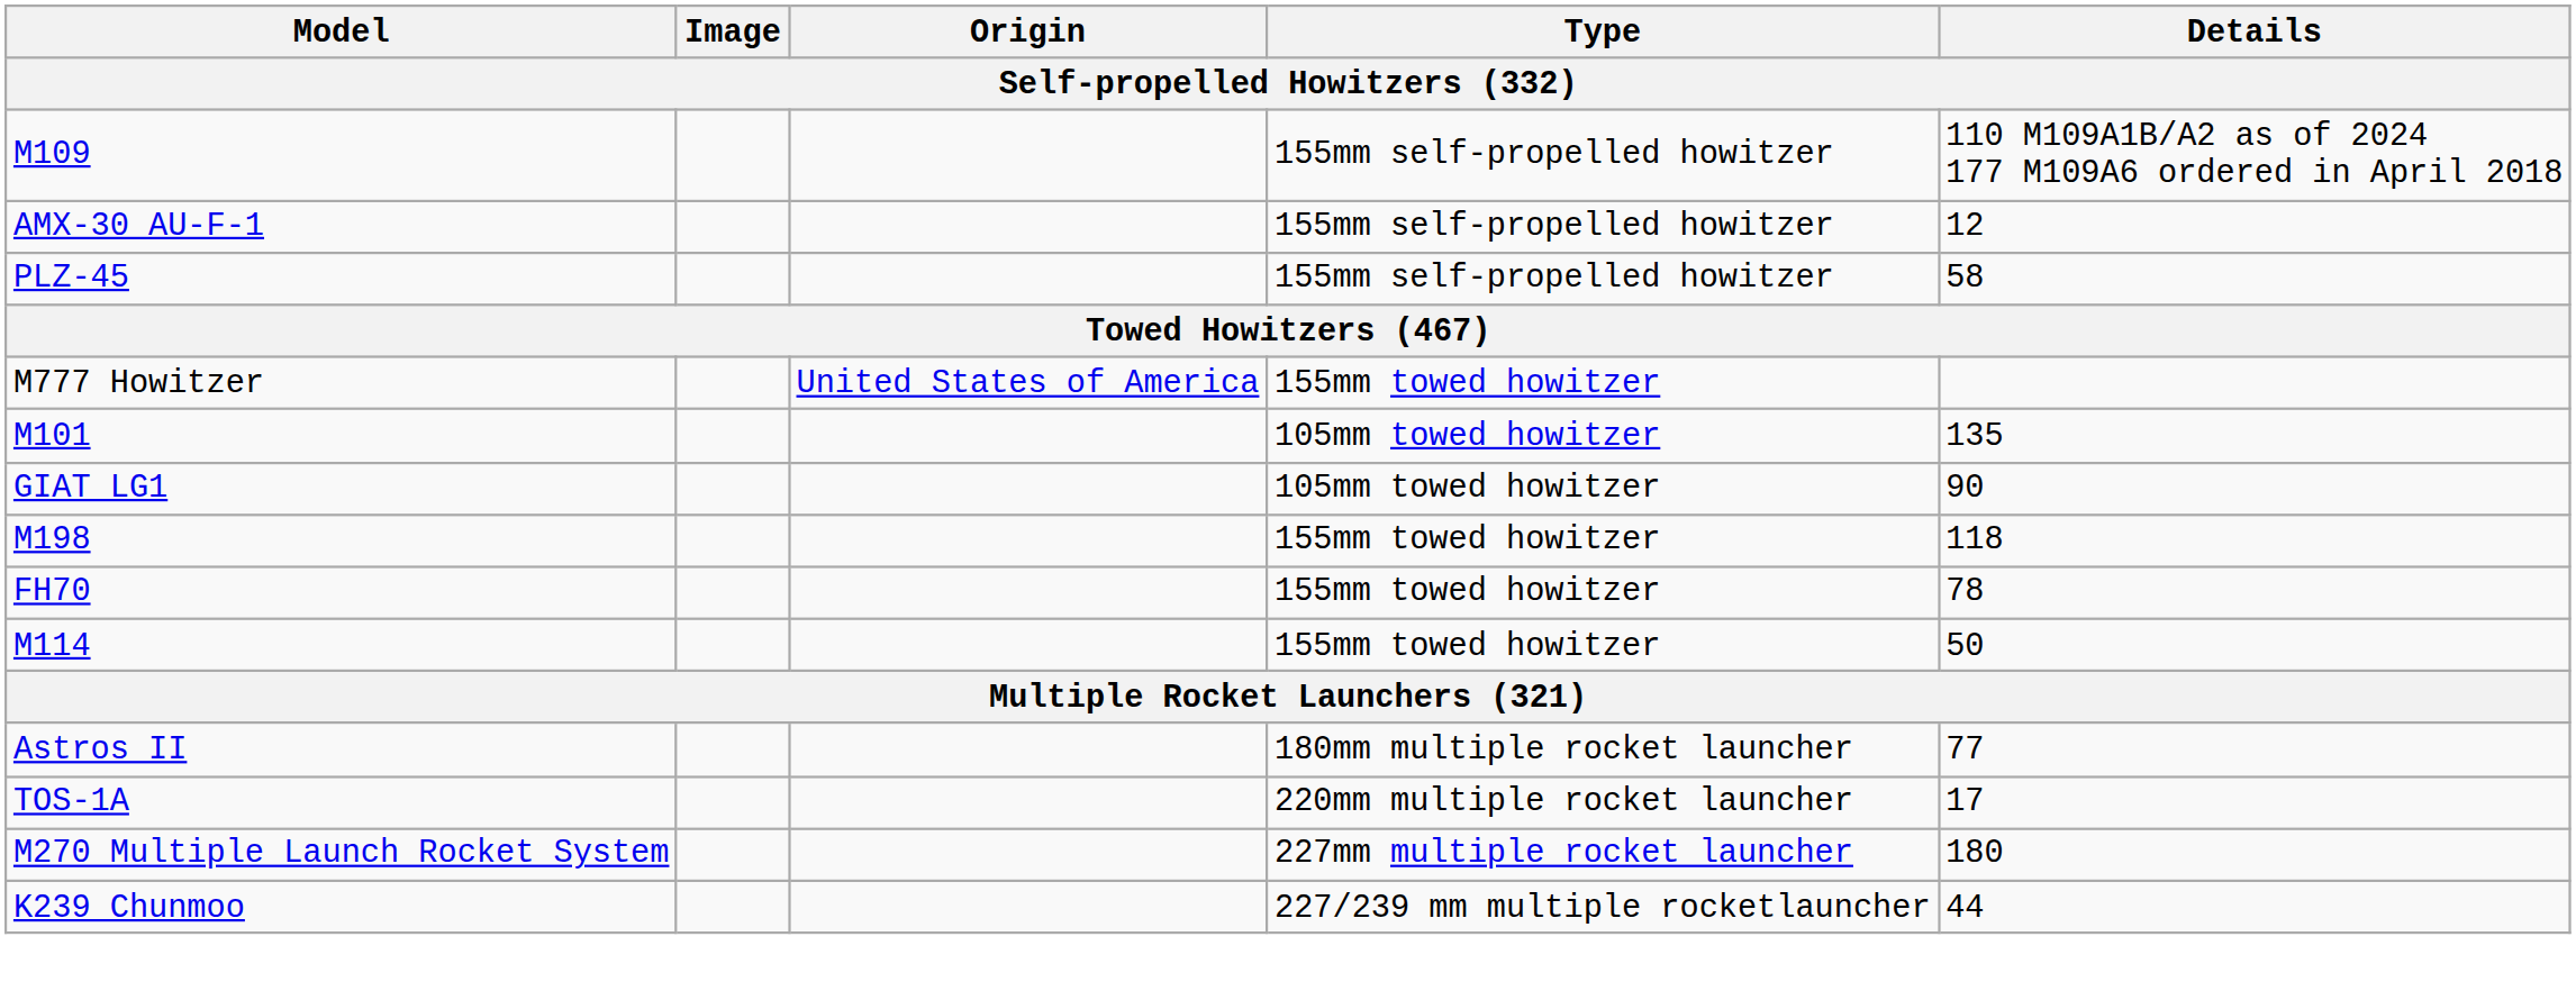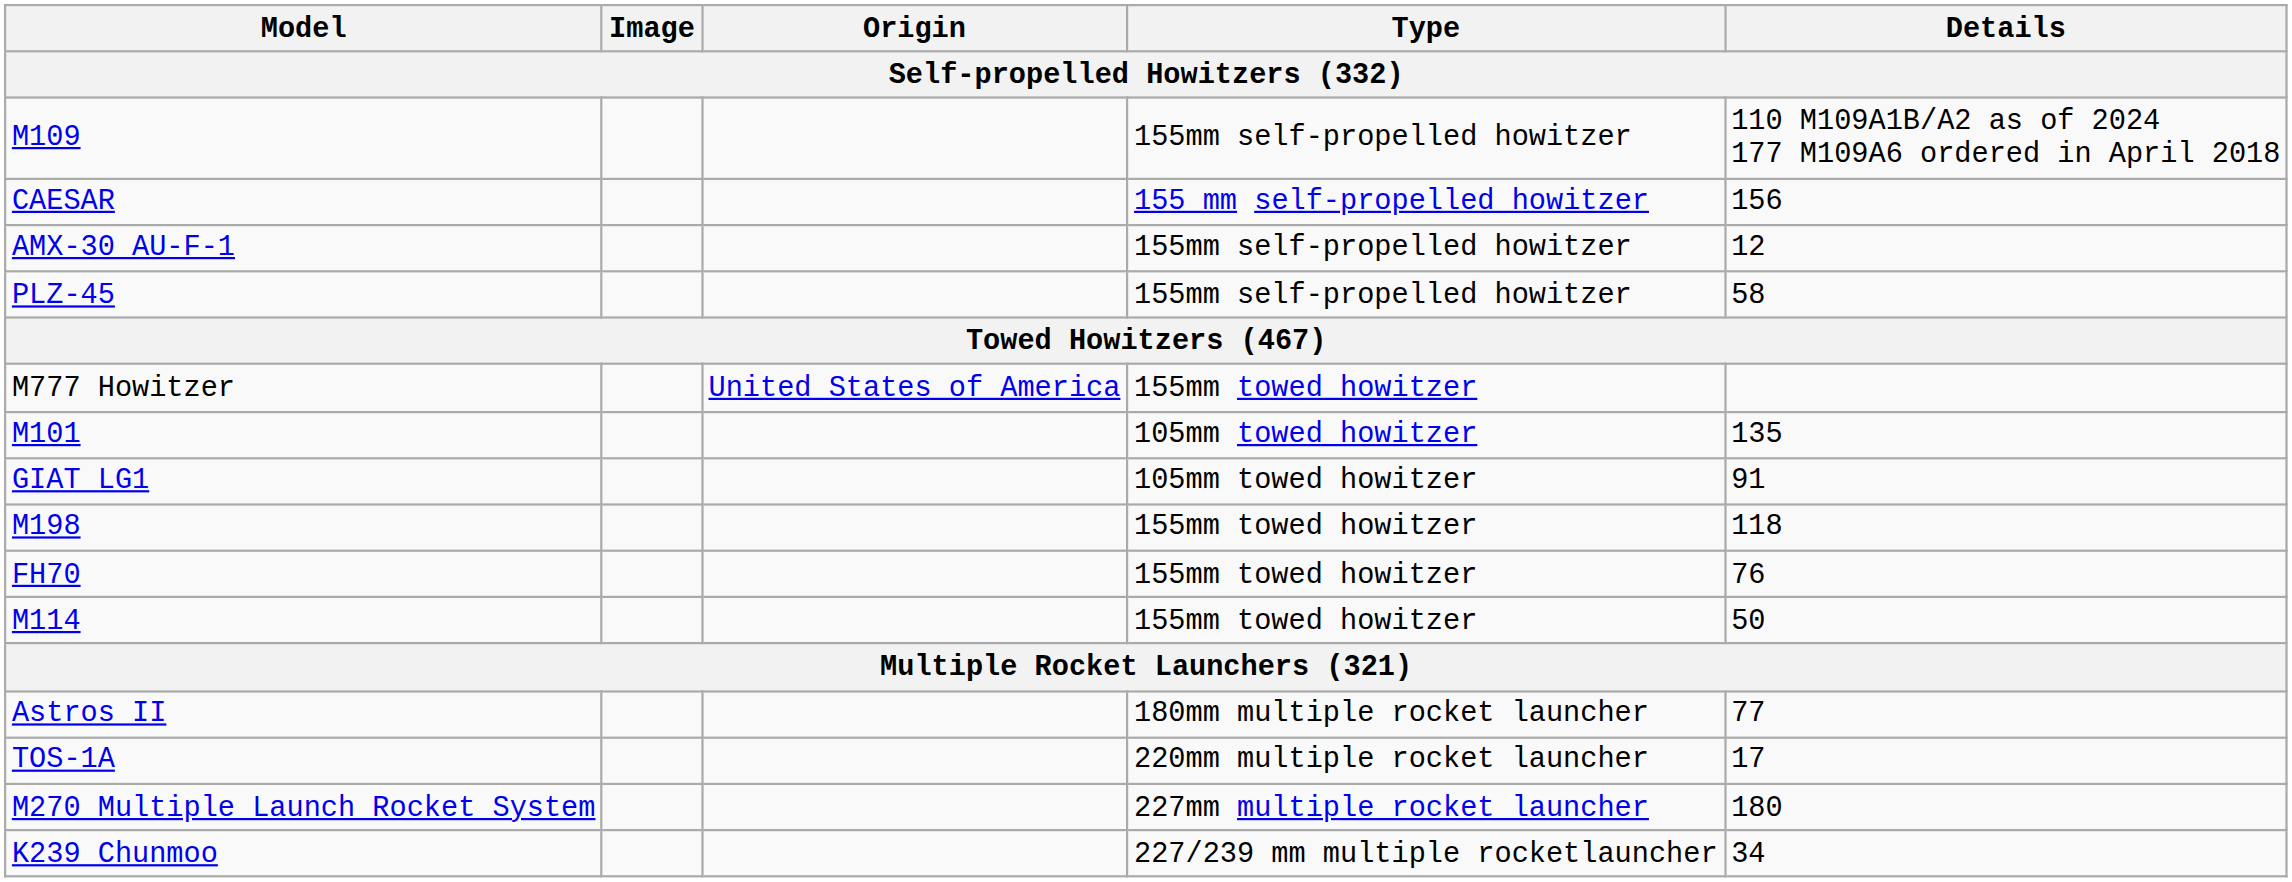+ row: CAESAR | 155 mm self-propelled howitzer | 156
GIAT LG1 | Details: 90 -> 91
FH70 | Details: 78 -> 76
K239 Chunmoo | Details: 44 -> 34
